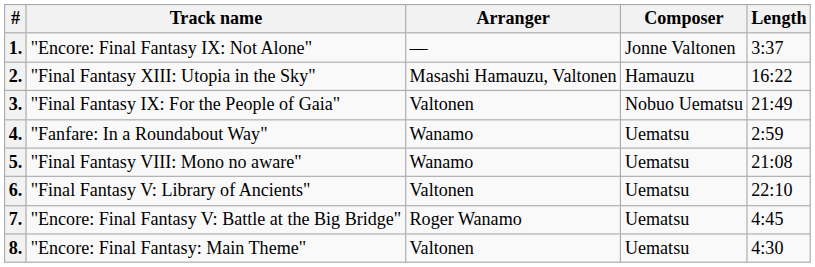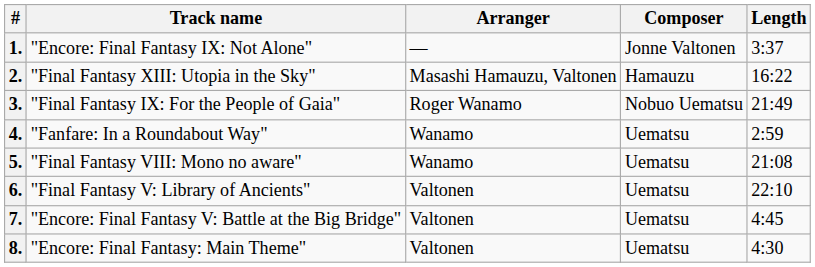3. | Arranger: Valtonen -> Roger Wanamo
7. | Arranger: Roger Wanamo -> Valtonen
